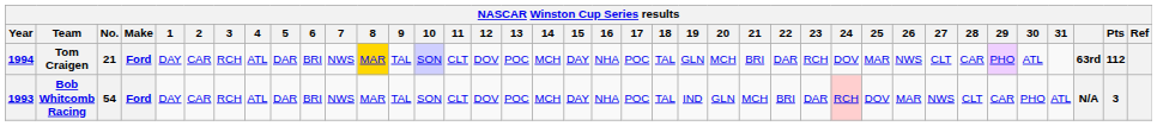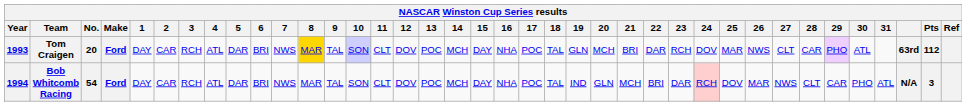Tom Craigen | Year: 1994 -> 1993
Tom Craigen | No.: 21 -> 20
Bob Whitcomb Racing | Year: 1993 -> 1994
